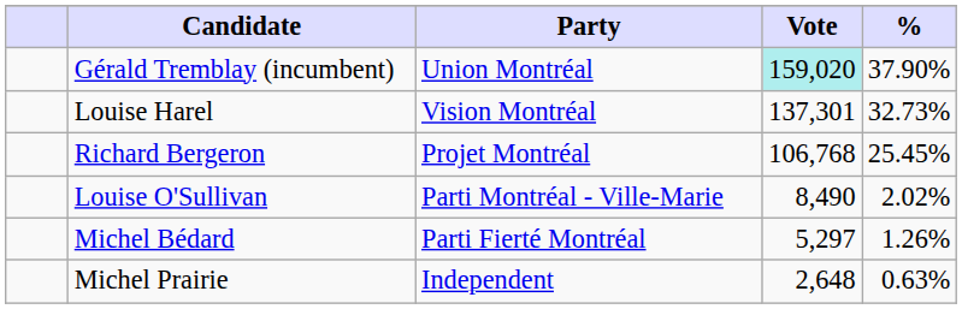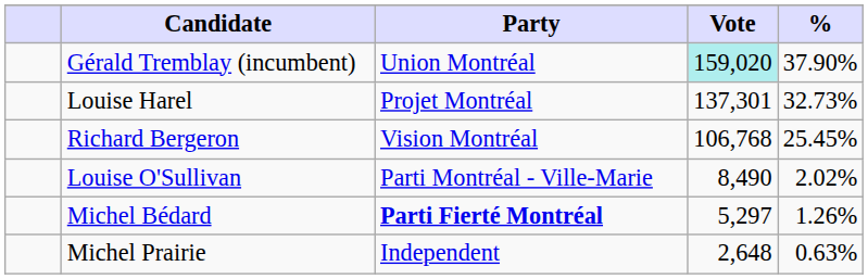Louise Harel | Party: Vision Montréal -> Projet Montréal
Richard Bergeron | Party: Projet Montréal -> Vision Montréal
Michel Bédard | Party: normal -> bold
